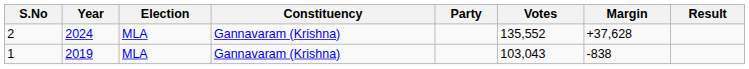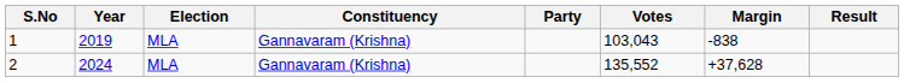rows swapped: 1 <-> 2
